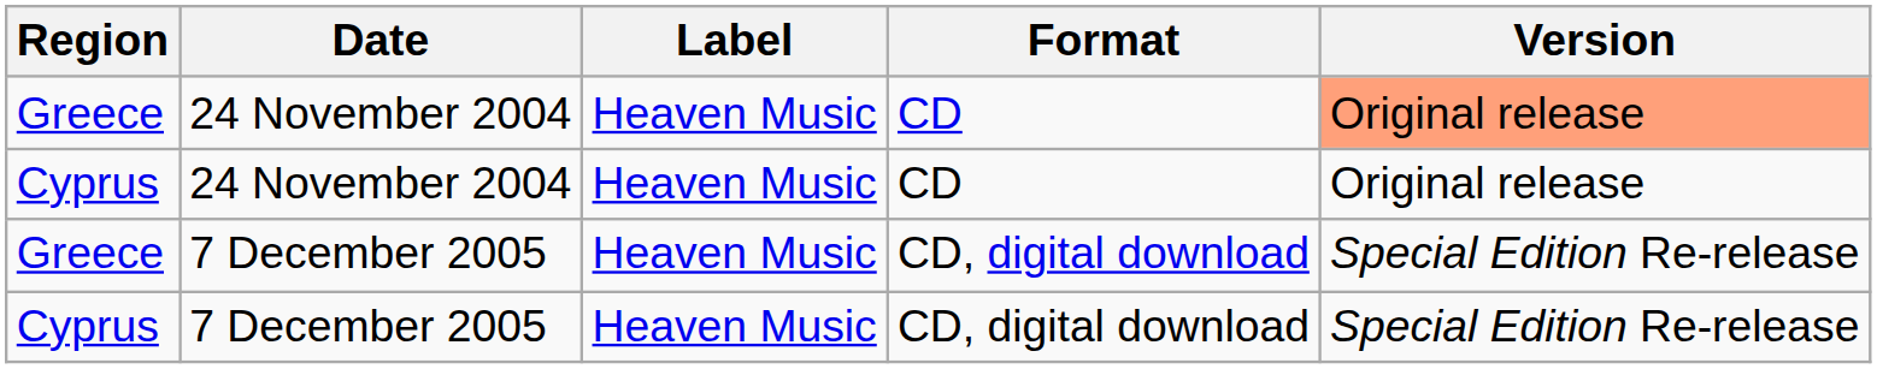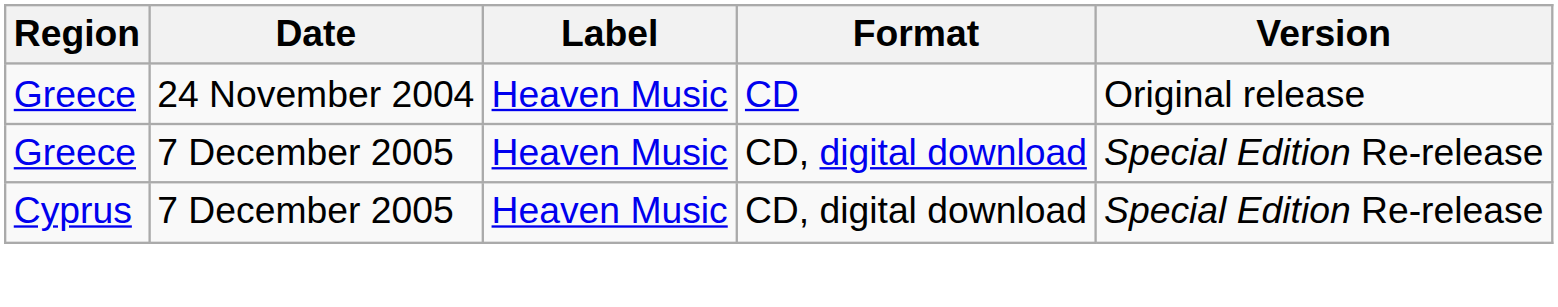Greece / 24 November 2004 | Version: lightsalmon background -> no background
- row: Cyprus | 24 November 2004 | Heaven Music | CD | Original release
